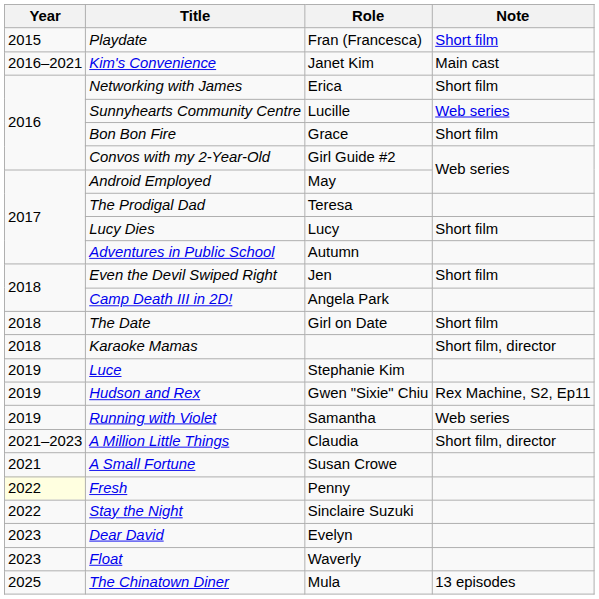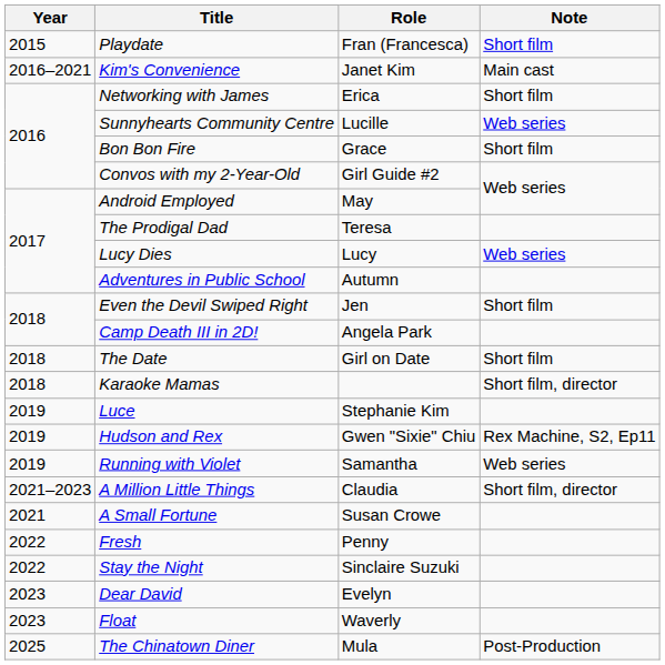Lucy Dies | Note: Short film -> Web series
Fresh | Year: lightyellow background -> no background
The Chinatown Diner | Note: 13 episodes -> Post-Production
